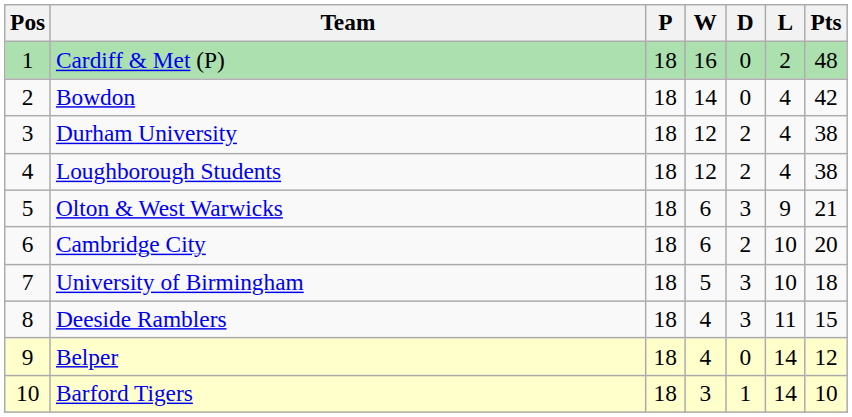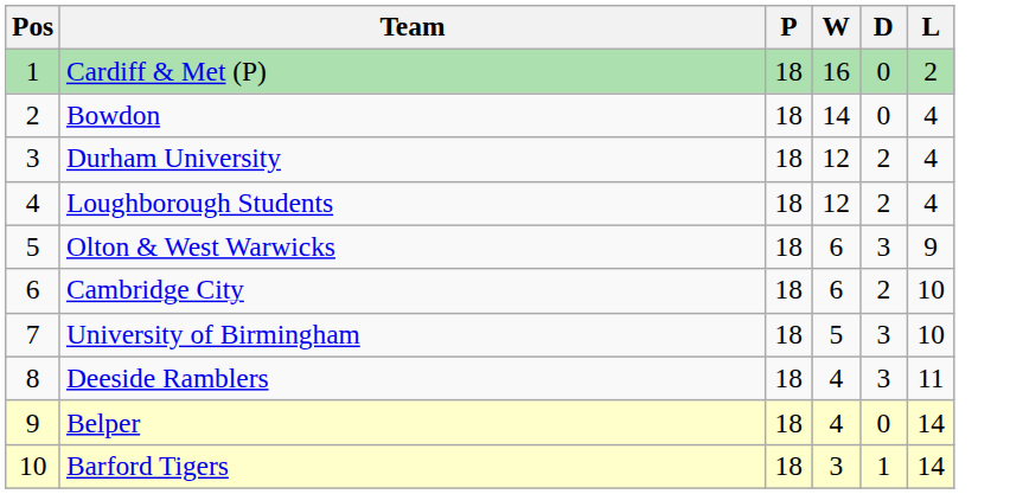- column: Pts | 48 | 42 | 38 | 38 | 21 | 20 | 18 | 15 | 12 | 10
